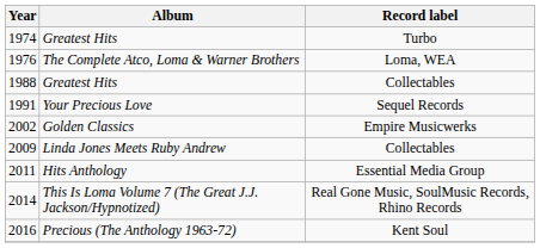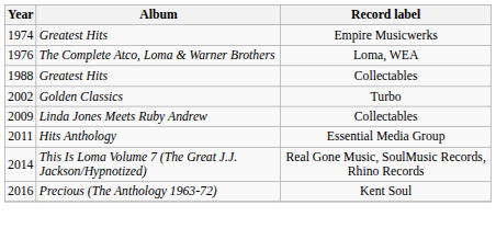1974 | Record label: Turbo -> Empire Musicwerks
- row: 1991 | Your Precious Love | Sequel Records
2002 | Record label: Empire Musicwerks -> Turbo
